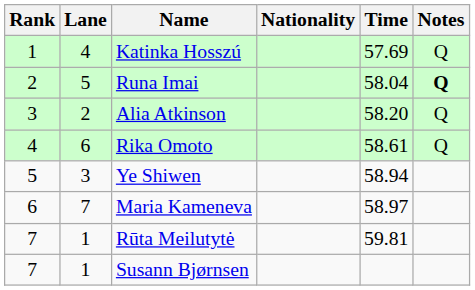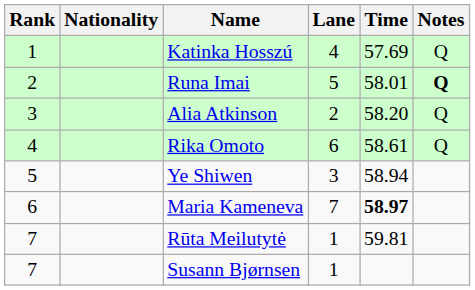columns swapped: Lane <-> Nationality
Runa Imai | Time: 58.04 -> 58.01
Maria Kameneva | Time: normal -> bold
